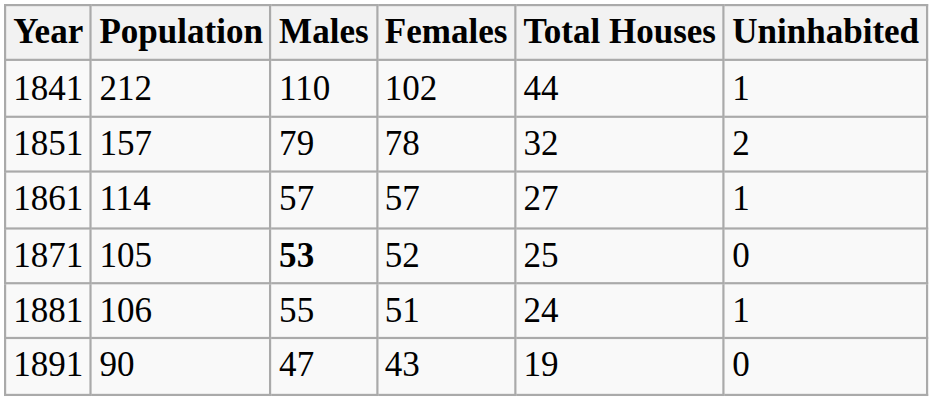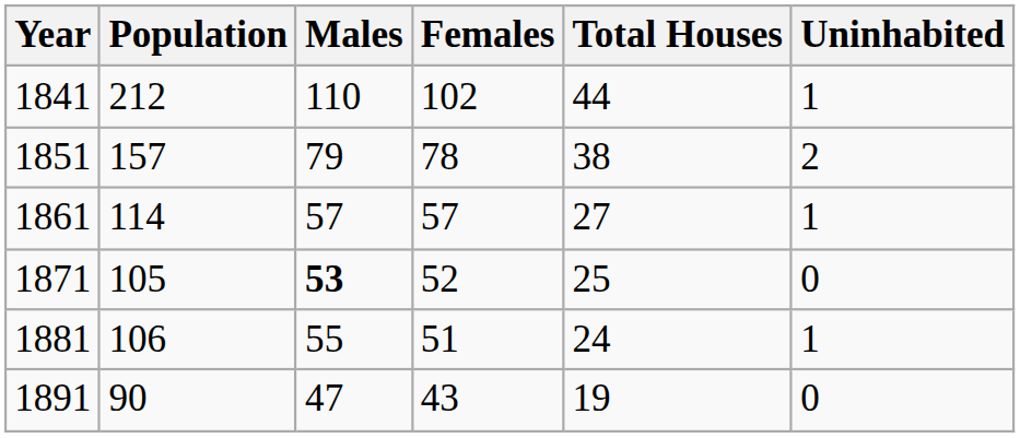1851 | Total Houses: 32 -> 38
